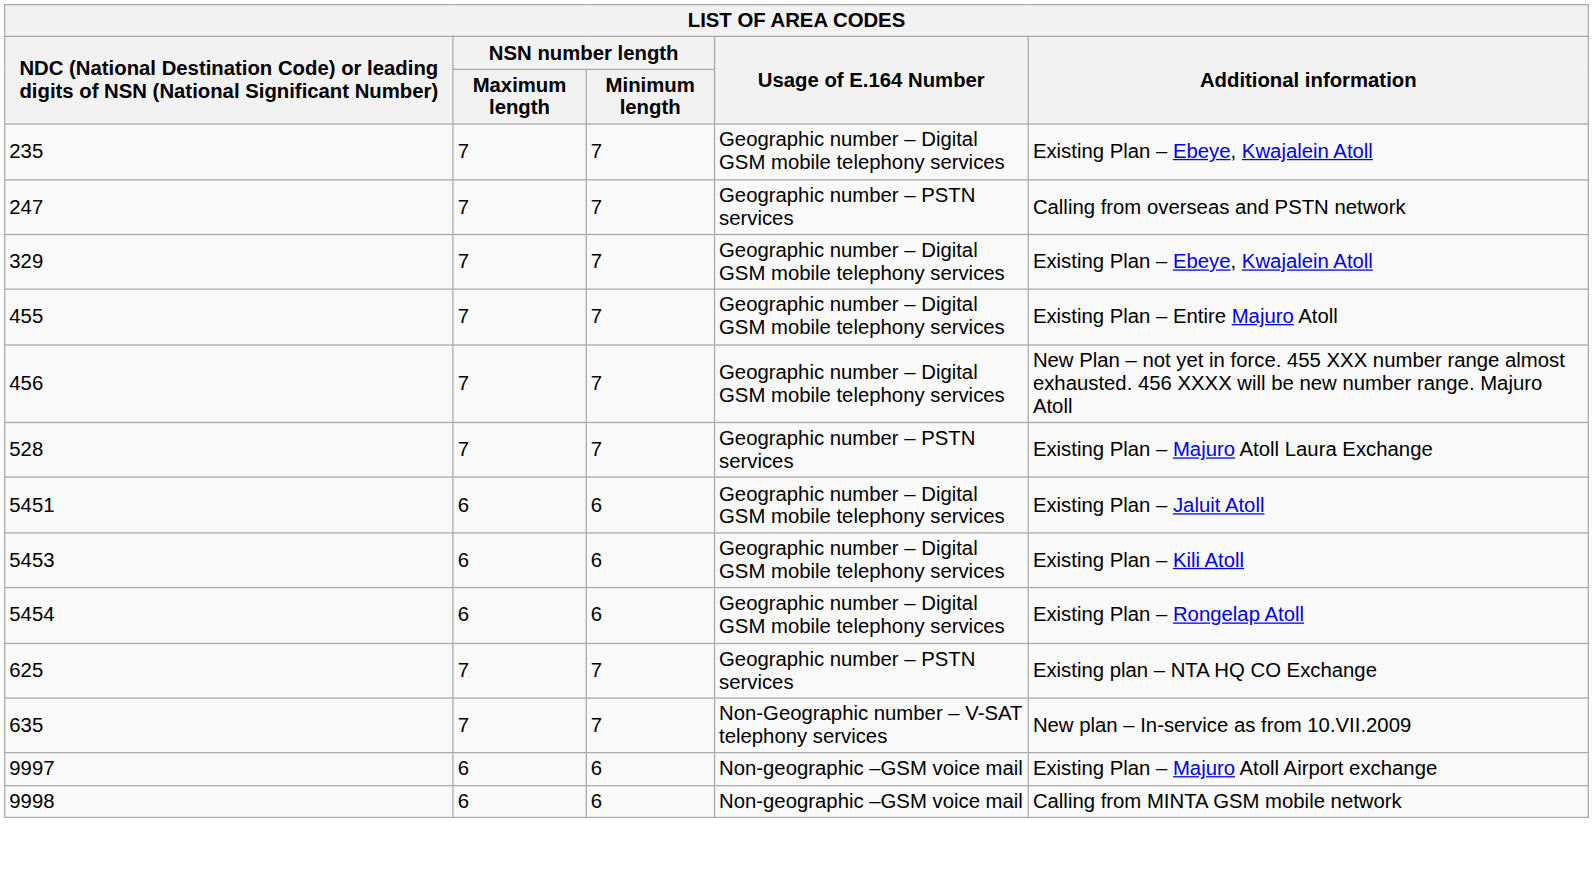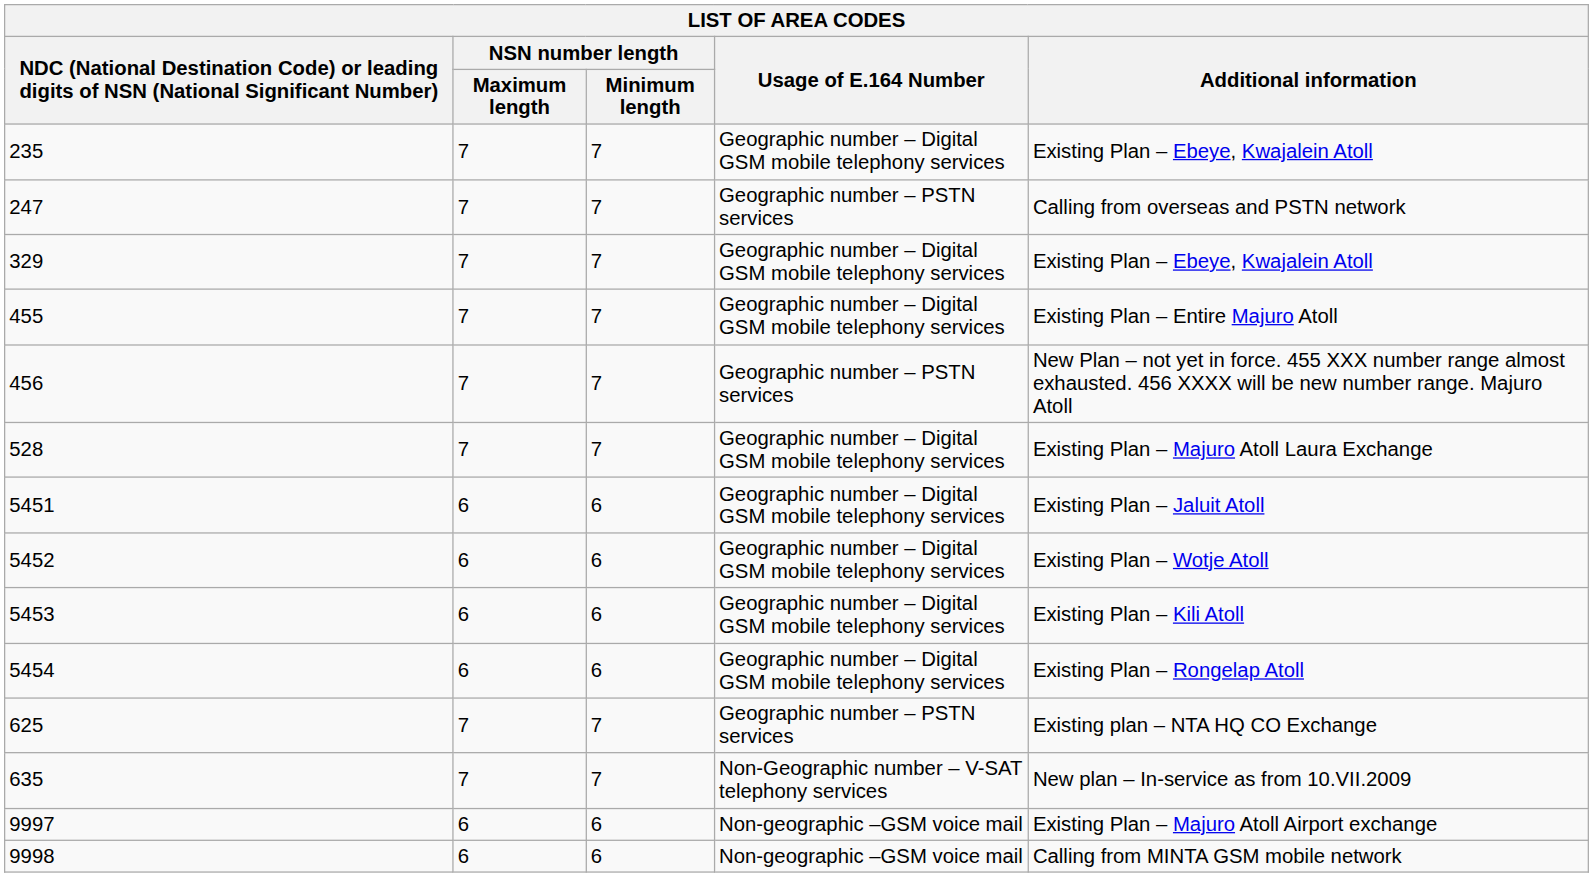456 | Usage of E.164 Number: Geographic number – Digital GSM mobile telephony services -> Geographic number – PSTN services
528 | Usage of E.164 Number: Geographic number – PSTN services -> Geographic number – Digital GSM mobile telephony services
+ row: 5452 | 6 | 6 | Geographic number – Digital GSM mobile telephony services | Existing Plan – Wotje Atoll
